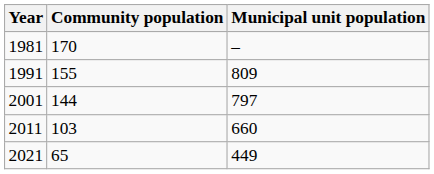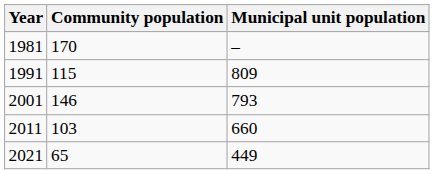1991 | Community population: 155 -> 115
2001 | Community population: 144 -> 146
2001 | Municipal unit population: 797 -> 793
